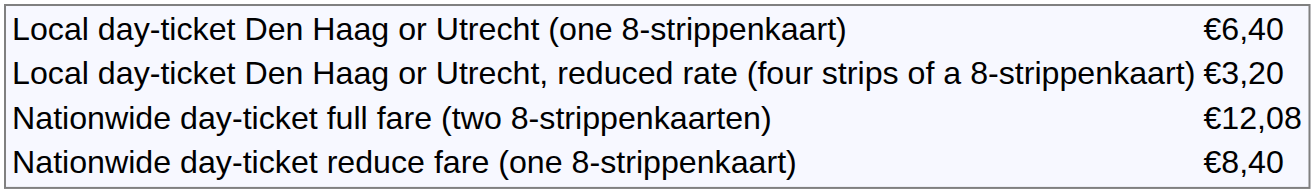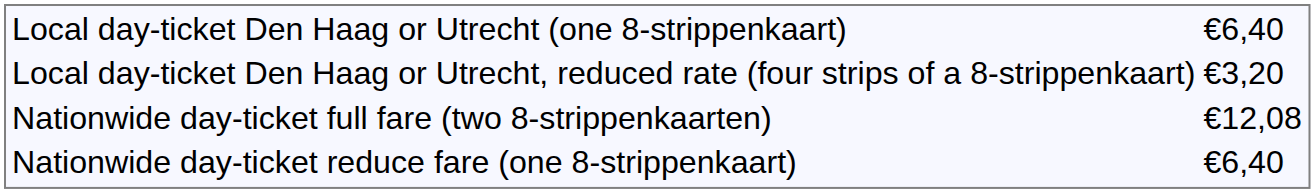Nationwide day-ticket reduce fare (one 8-strippenkaart) | column 2: €8,40 -> €6,40
